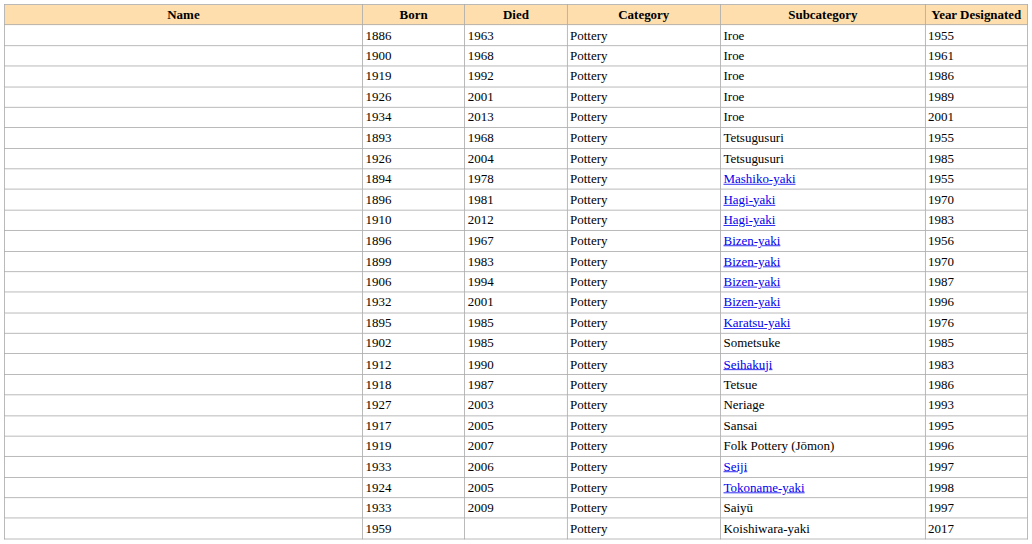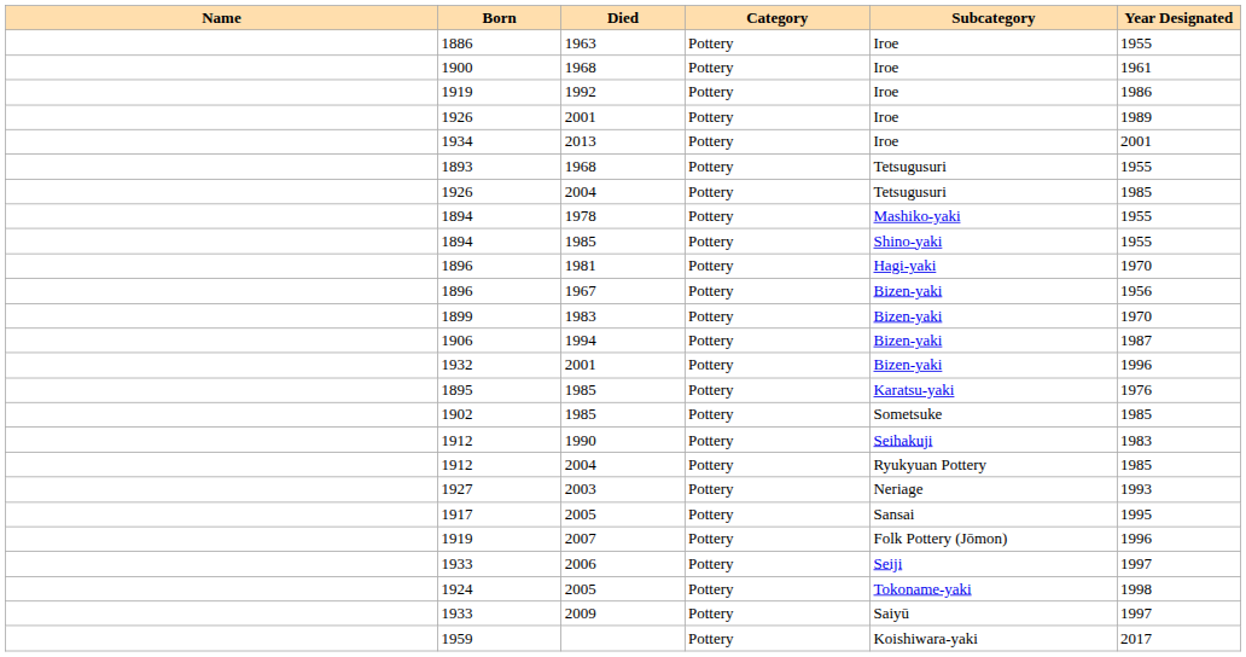+ row: 1894 | 1985 | Pottery | Shino-yaki | 1955
- row: 1910 | 2012 | Pottery | Hagi-yaki | 1983
+ row: 1912 | 2004 | Pottery | Ryukyuan Pottery | 1985
- row: 1918 | 1987 | Pottery | Tetsue | 1986
